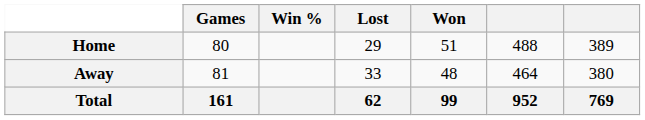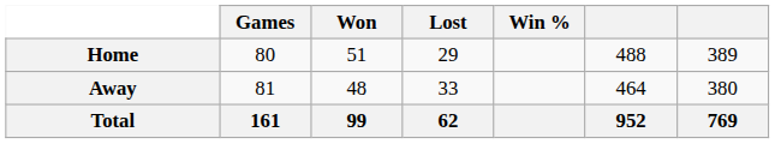columns swapped: Won <-> Win %
